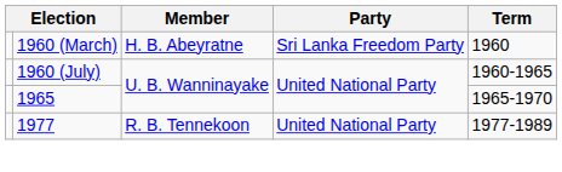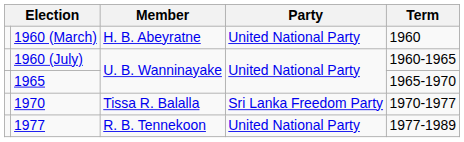1960 (March) | Party: Sri Lanka Freedom Party -> United National Party
+ row: 1970 | Tissa R. Balalla | Sri Lanka Freedom Party | 1970-1977
